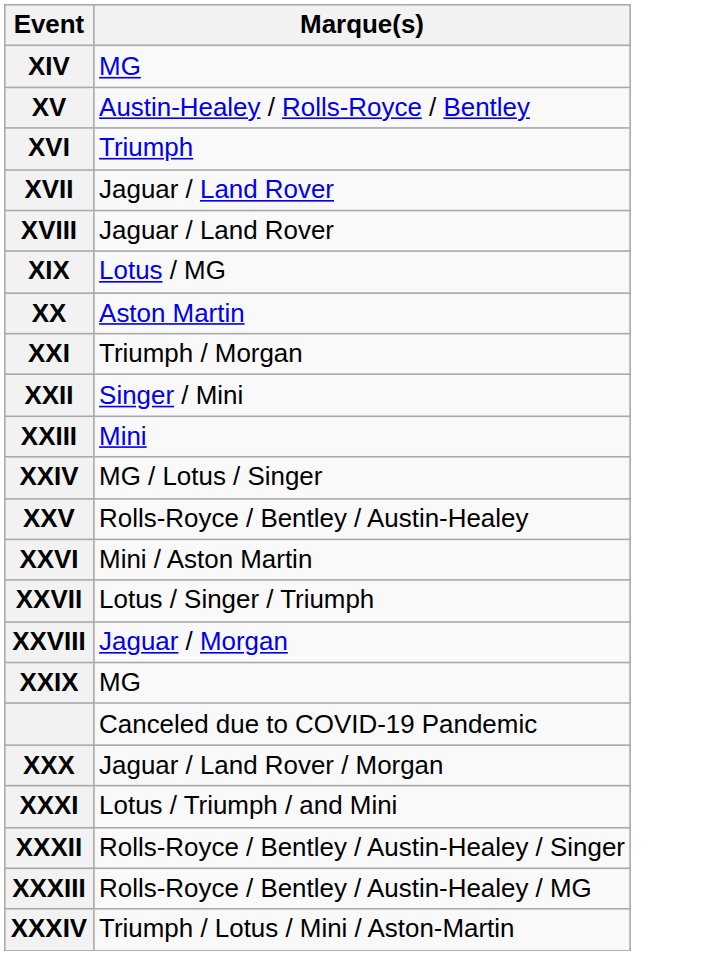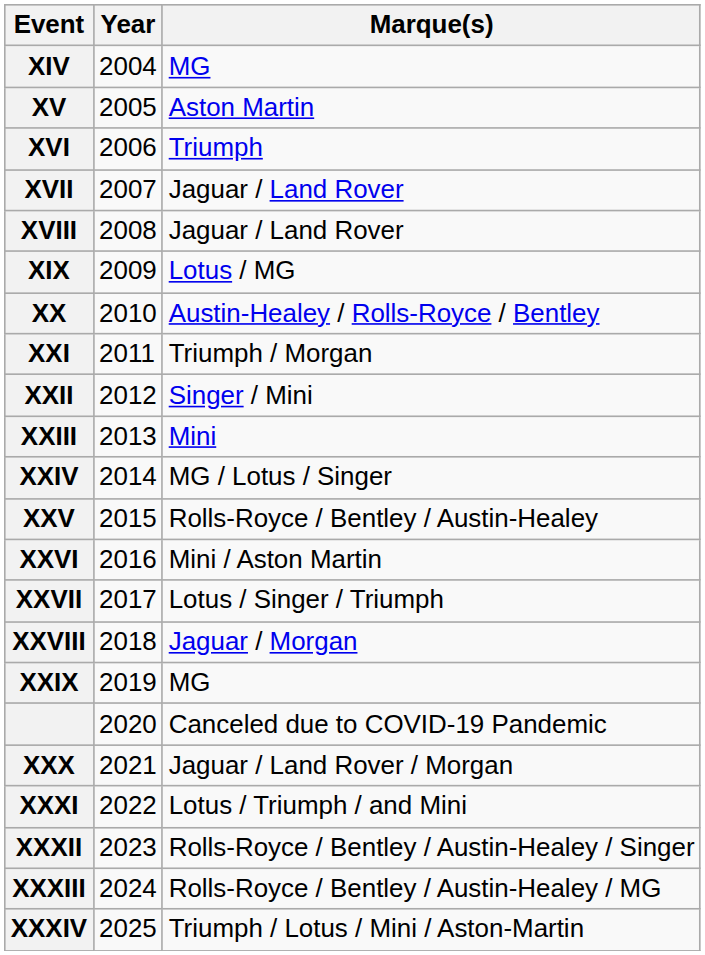+ column: Year | 2004 | 2005 | 2006 | 2007 | 2008 | 2009 | 2010 | 2011 | 2012 | 2013 | 2014 | 2015 | 2016 | 2017 | 2018 | 2019 | 2020 | 2021 | 2022 | 2023 | 2024 | 2025
XV | Marque(s): Austin-Healey / Rolls-Royce / Bentley -> Aston Martin
XX | Marque(s): Aston Martin -> Austin-Healey / Rolls-Royce / Bentley
